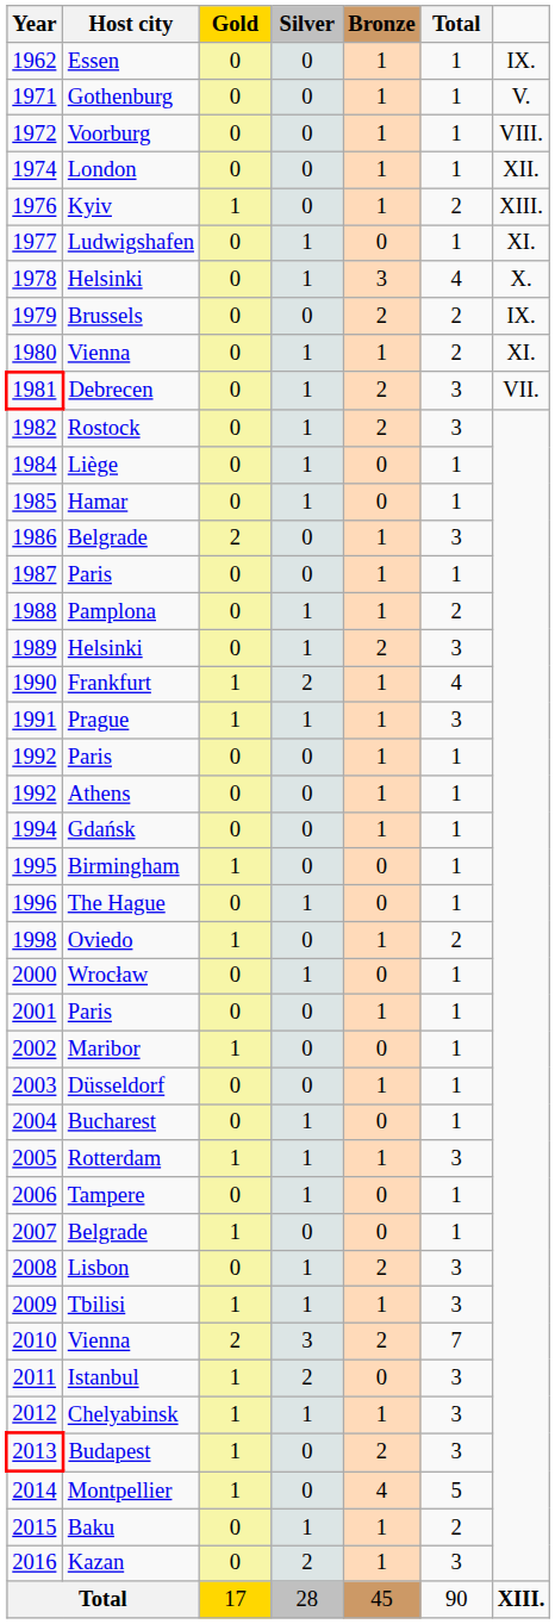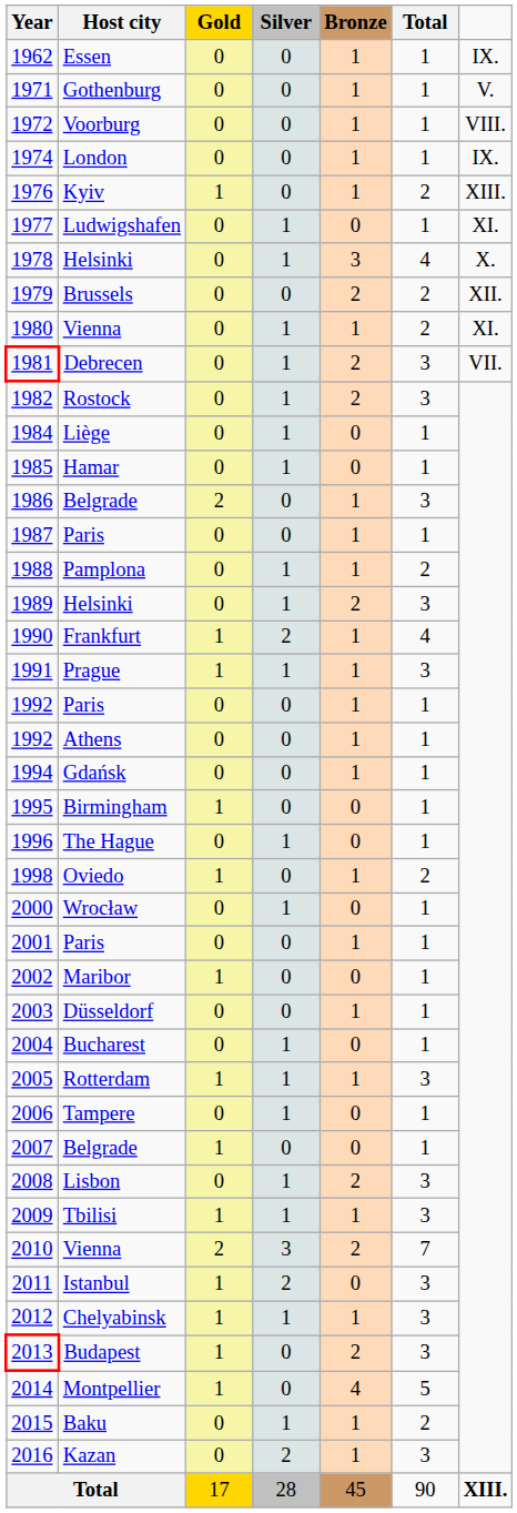1974 | column 7: XII. -> IX.
1979 | column 7: IX. -> XII.
